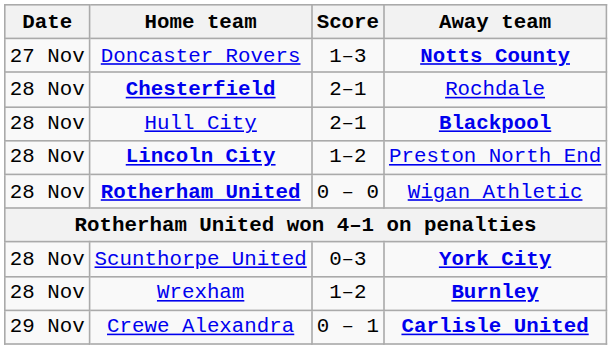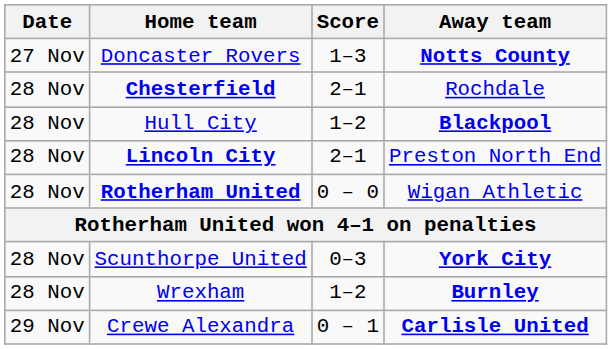Hull City | Score: 2–1 -> 1–2
Lincoln City | Score: 1–2 -> 2–1
